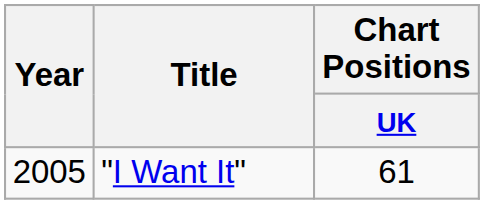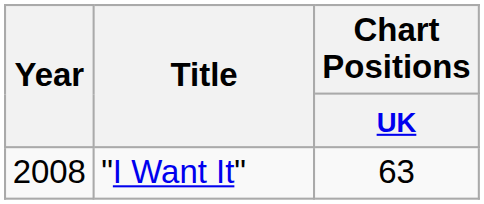"I Want It" | Year: 2005 -> 2008
"I Want It" | Chart Positions / UK: 61 -> 63
